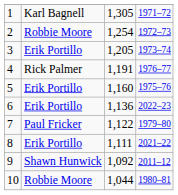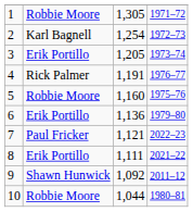1 | column 2: Karl Bagnell -> Robbie Moore
2 | column 2: Robbie Moore -> Karl Bagnell
5 | column 2: Erik Portillo -> Robbie Moore
6 | column 4: 2022–23 -> 1979–80
7 | column 3: 1,122 -> 1,121
7 | column 4: 1979–80 -> 2022–23
